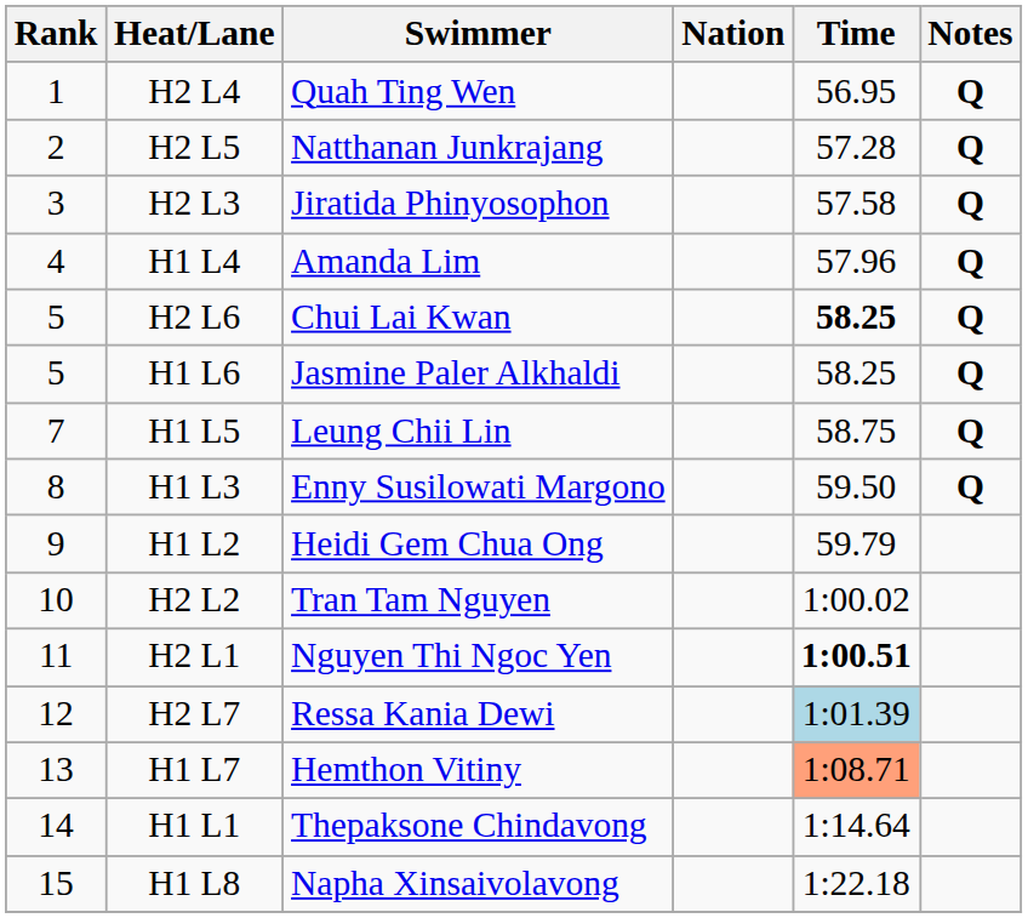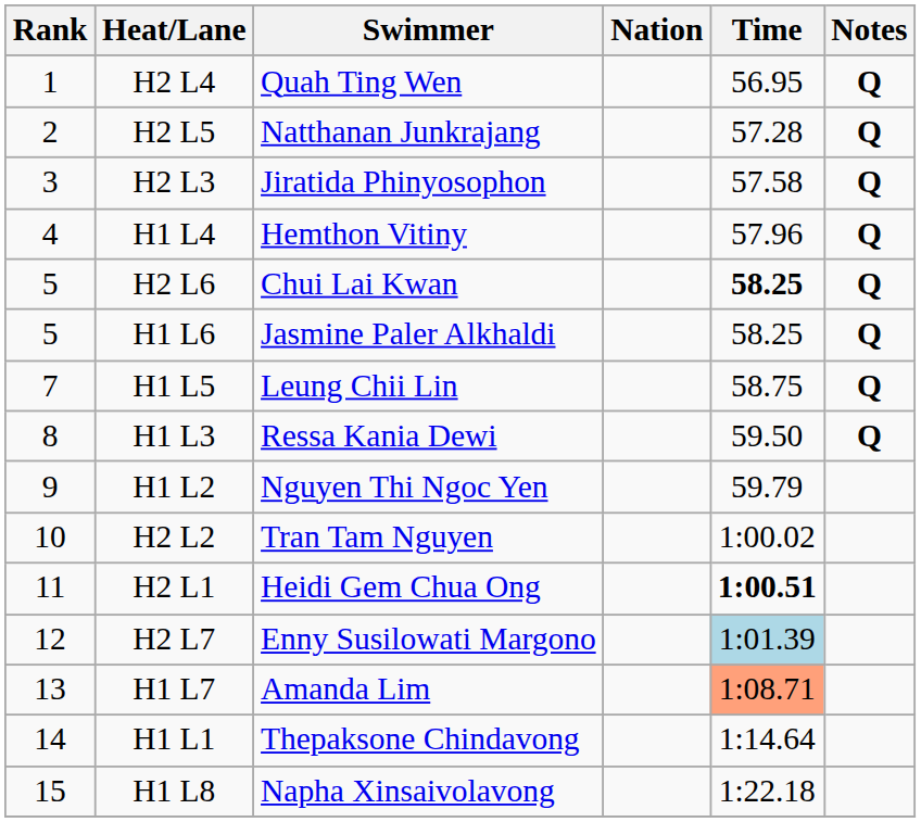H1 L4 | Swimmer: Amanda Lim -> Hemthon Vitiny
H1 L3 | Swimmer: Enny Susilowati Margono -> Ressa Kania Dewi
H1 L2 | Swimmer: Heidi Gem Chua Ong -> Nguyen Thi Ngoc Yen
H2 L1 | Swimmer: Nguyen Thi Ngoc Yen -> Heidi Gem Chua Ong
H2 L7 | Swimmer: Ressa Kania Dewi -> Enny Susilowati Margono
H1 L7 | Swimmer: Hemthon Vitiny -> Amanda Lim
